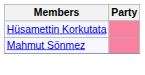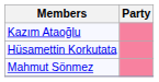+ row: Kazım Ataoğlu
